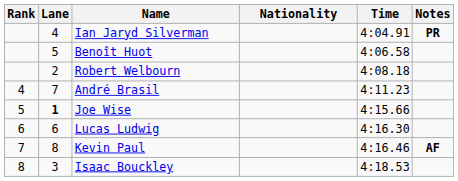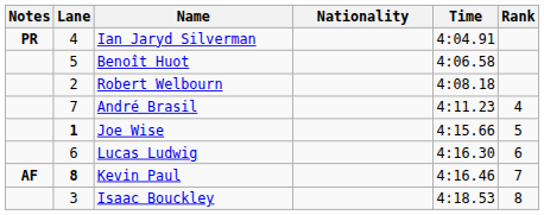columns swapped: Rank <-> Notes
Kevin Paul | Lane: normal -> bold
